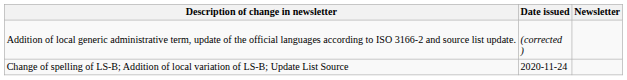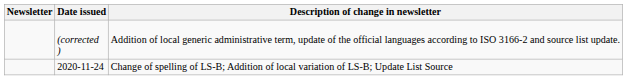columns swapped: Newsletter <-> Description of change in newsletter
